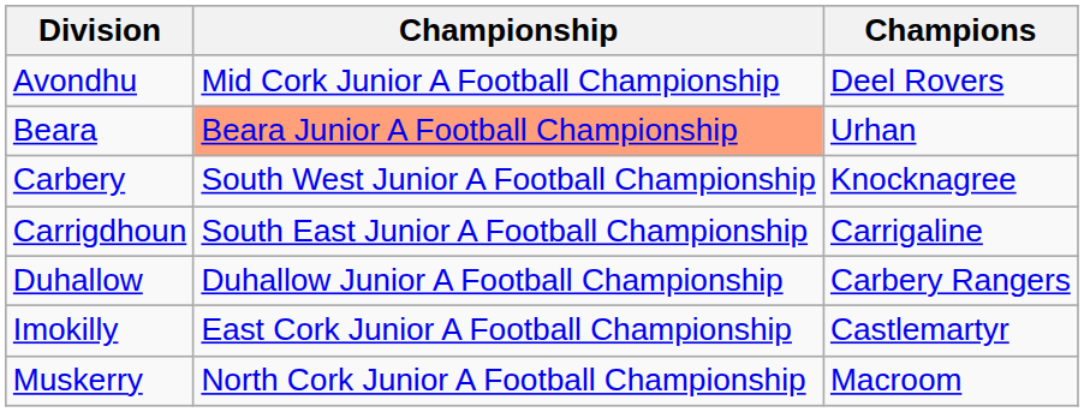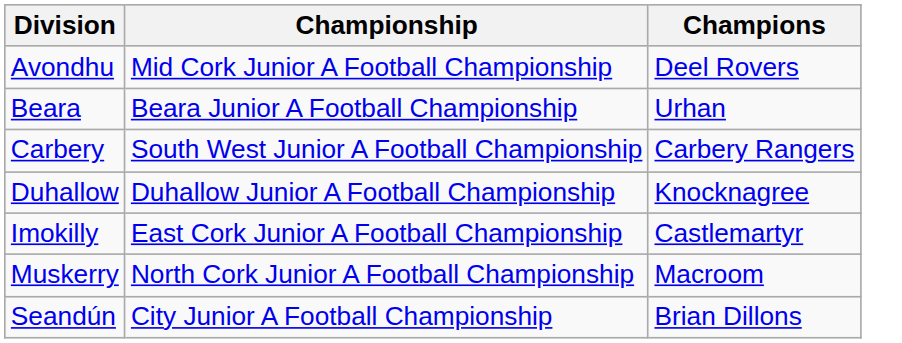Beara | Championship: lightsalmon background -> no background
Carbery | Champions: Knocknagree -> Carbery Rangers
- row: Carrigdhoun | South East Junior A Football Championship | Carrigaline
Duhallow | Champions: Carbery Rangers -> Knocknagree
+ row: Seandún | City Junior A Football Championship | Brian Dillons
